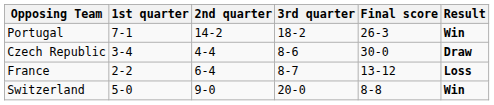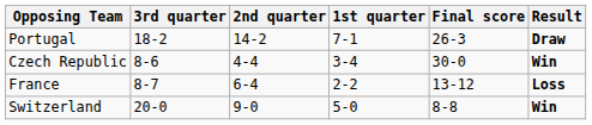columns swapped: 1st quarter <-> 3rd quarter
Portugal | Result: Win -> Draw
Czech Republic | Result: Draw -> Win
